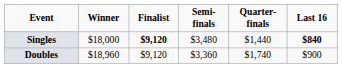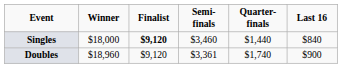Singles | Semi-finals: $3,480 -> $3,460
Singles | Last 16: bold -> normal
Doubles | Semi-finals: $3,360 -> $3,361
